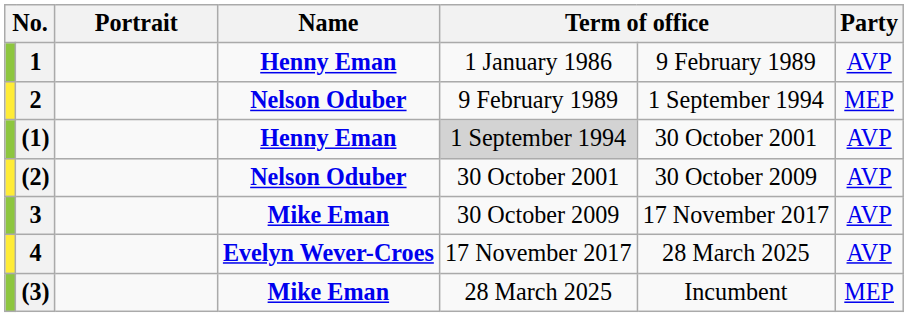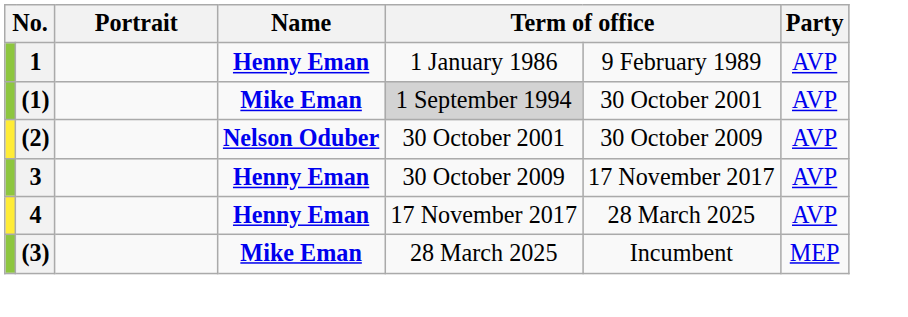- row: 2 | Nelson Oduber | 9 February 1989 | 1 September 1994 | MEP
(1) | Name: Henny Eman -> Mike Eman
3 | Name: Mike Eman -> Henny Eman
4 | Name: Evelyn Wever-Croes -> Henny Eman
